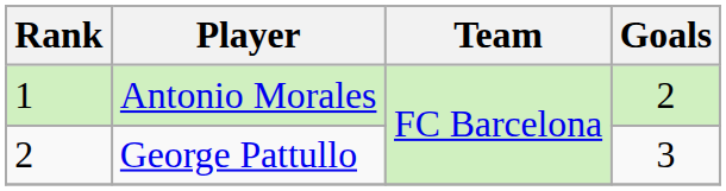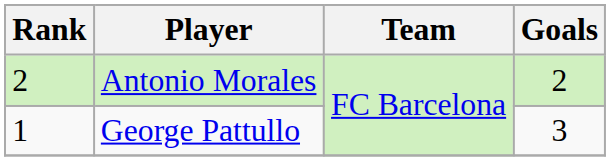Antonio Morales | Rank: 1 -> 2
George Pattullo | Rank: 2 -> 1
